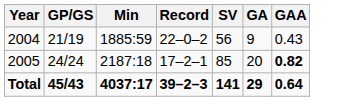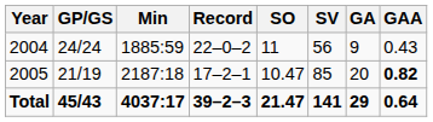+ column: SO | 11 | 10.47 | 21.47
2004 | GP/GS: 21/19 -> 24/24
2005 | GP/GS: 24/24 -> 21/19
